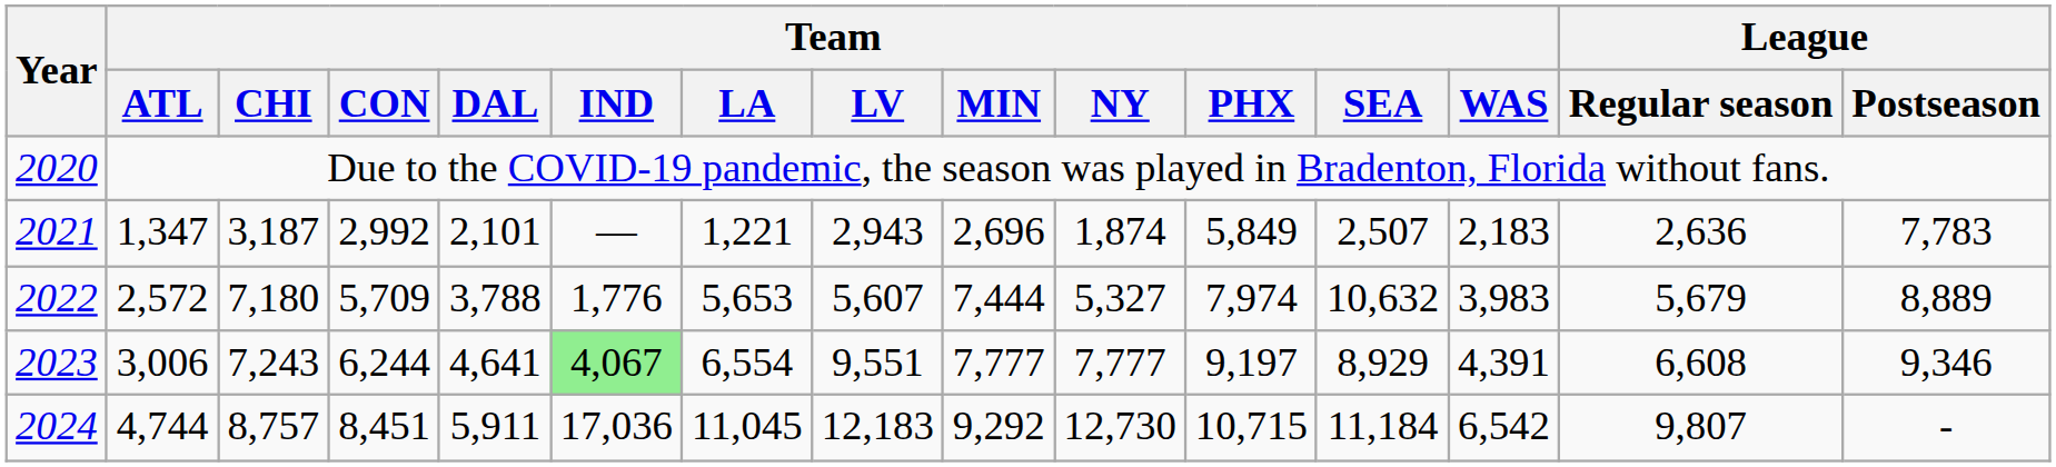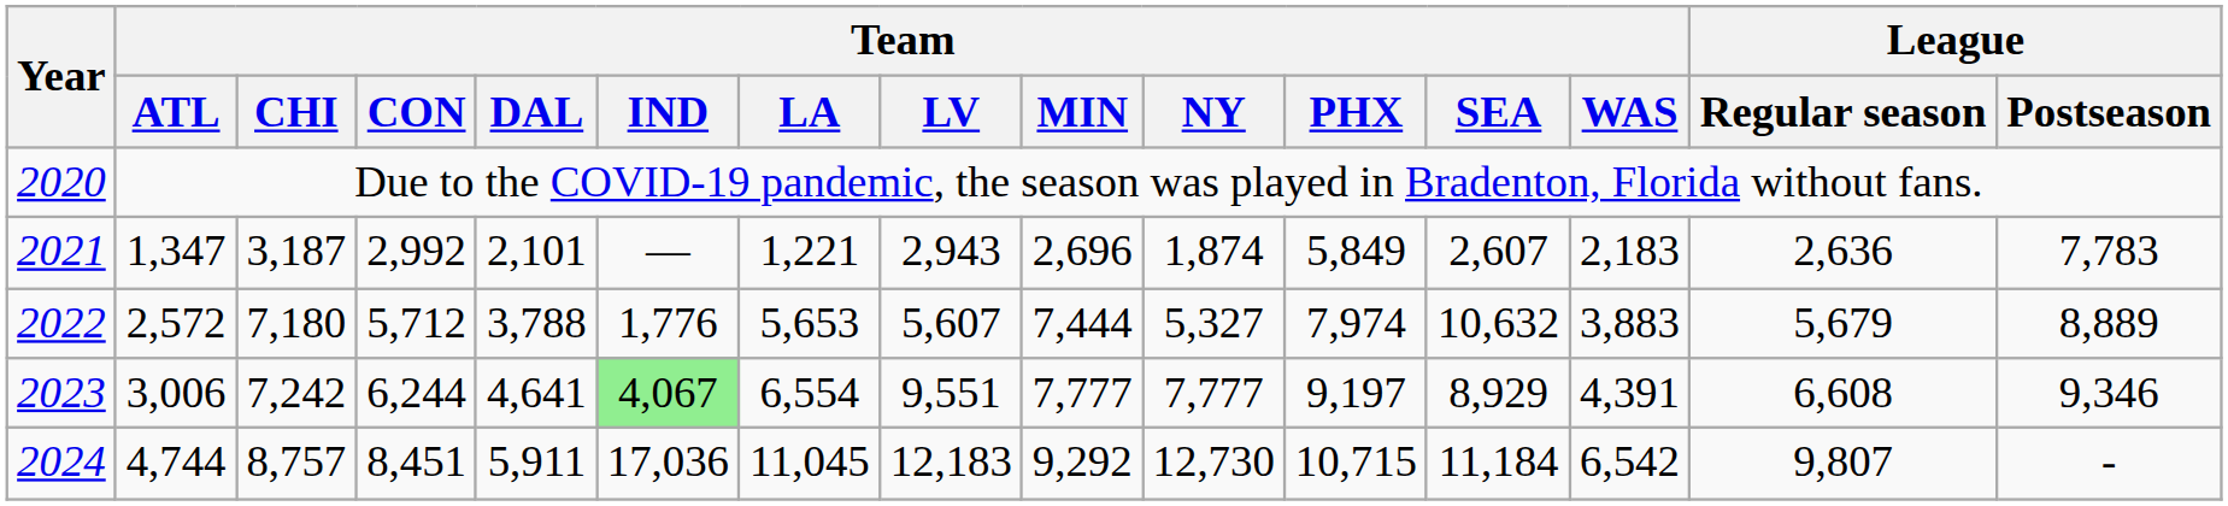2021 | Team / SEA: 2,507 -> 2,607
2022 | Team / CON: 5,709 -> 5,712
2022 | Team / WAS: 3,983 -> 3,883
2023 | Team / CHI: 7,243 -> 7,242
